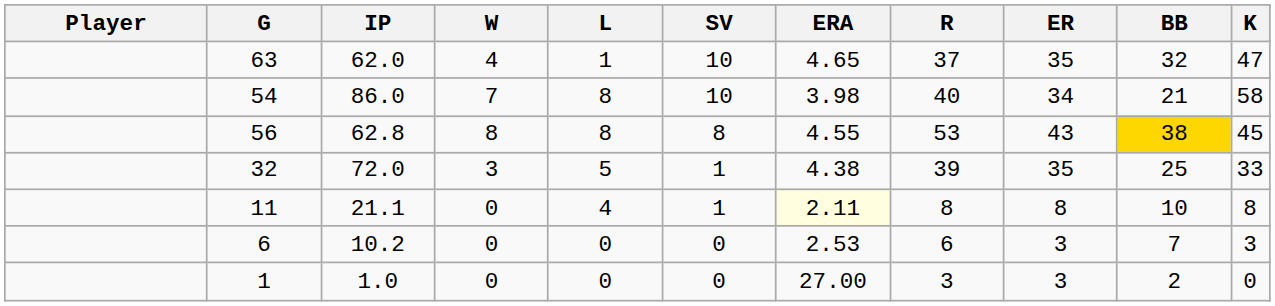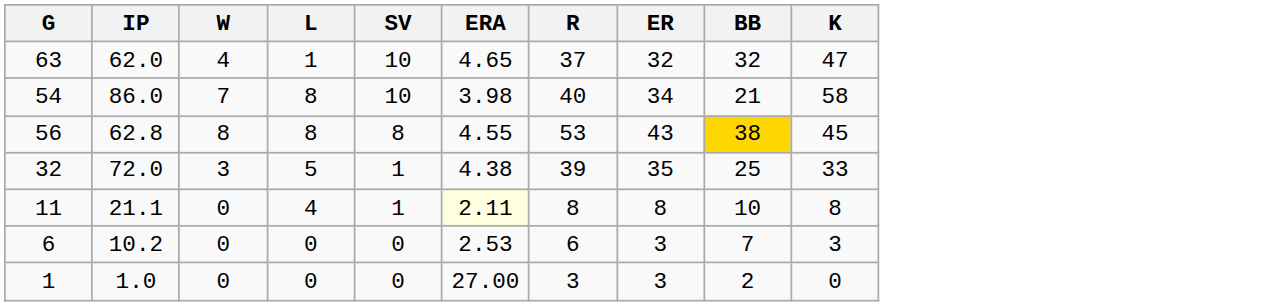- column: Player
63 | ER: 35 -> 32
